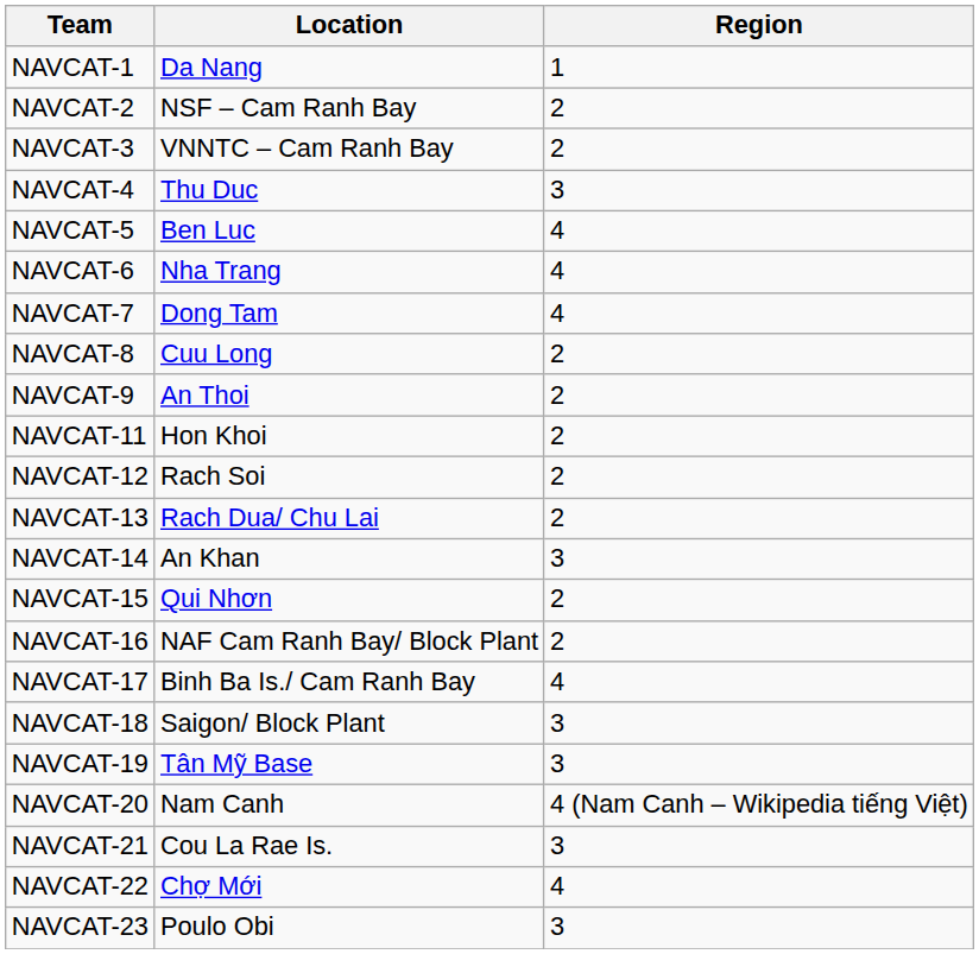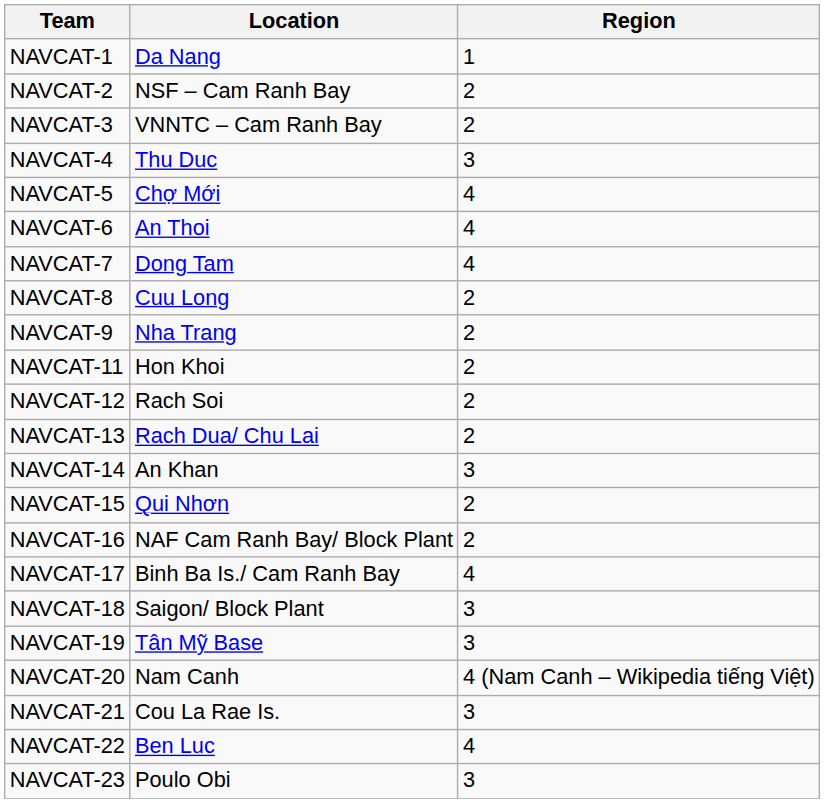NAVCAT-5 | Location: Ben Luc -> Chợ Mới
NAVCAT-6 | Location: Nha Trang -> An Thoi
NAVCAT-9 | Location: An Thoi -> Nha Trang
NAVCAT-22 | Location: Chợ Mới -> Ben Luc
